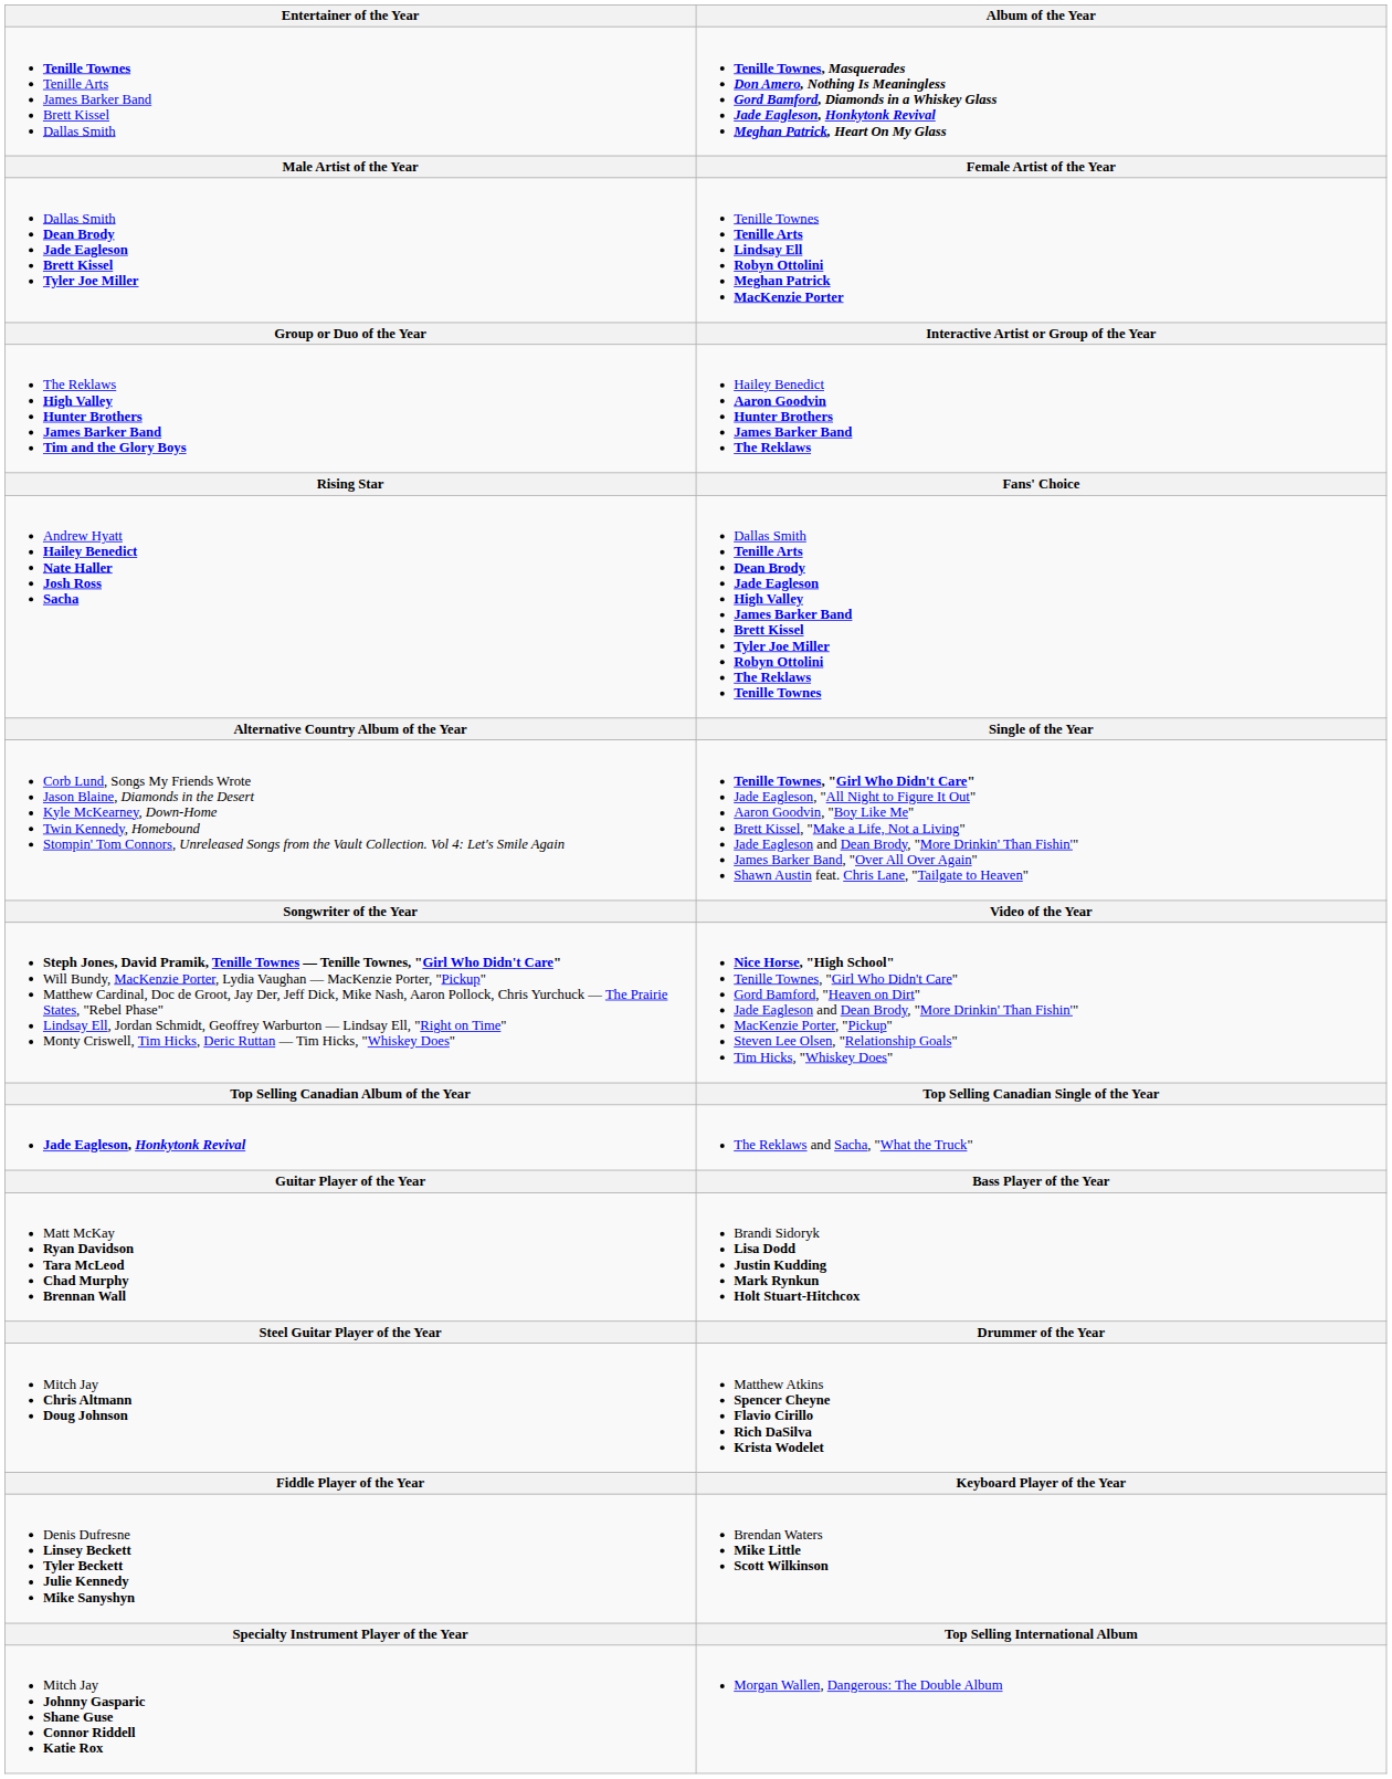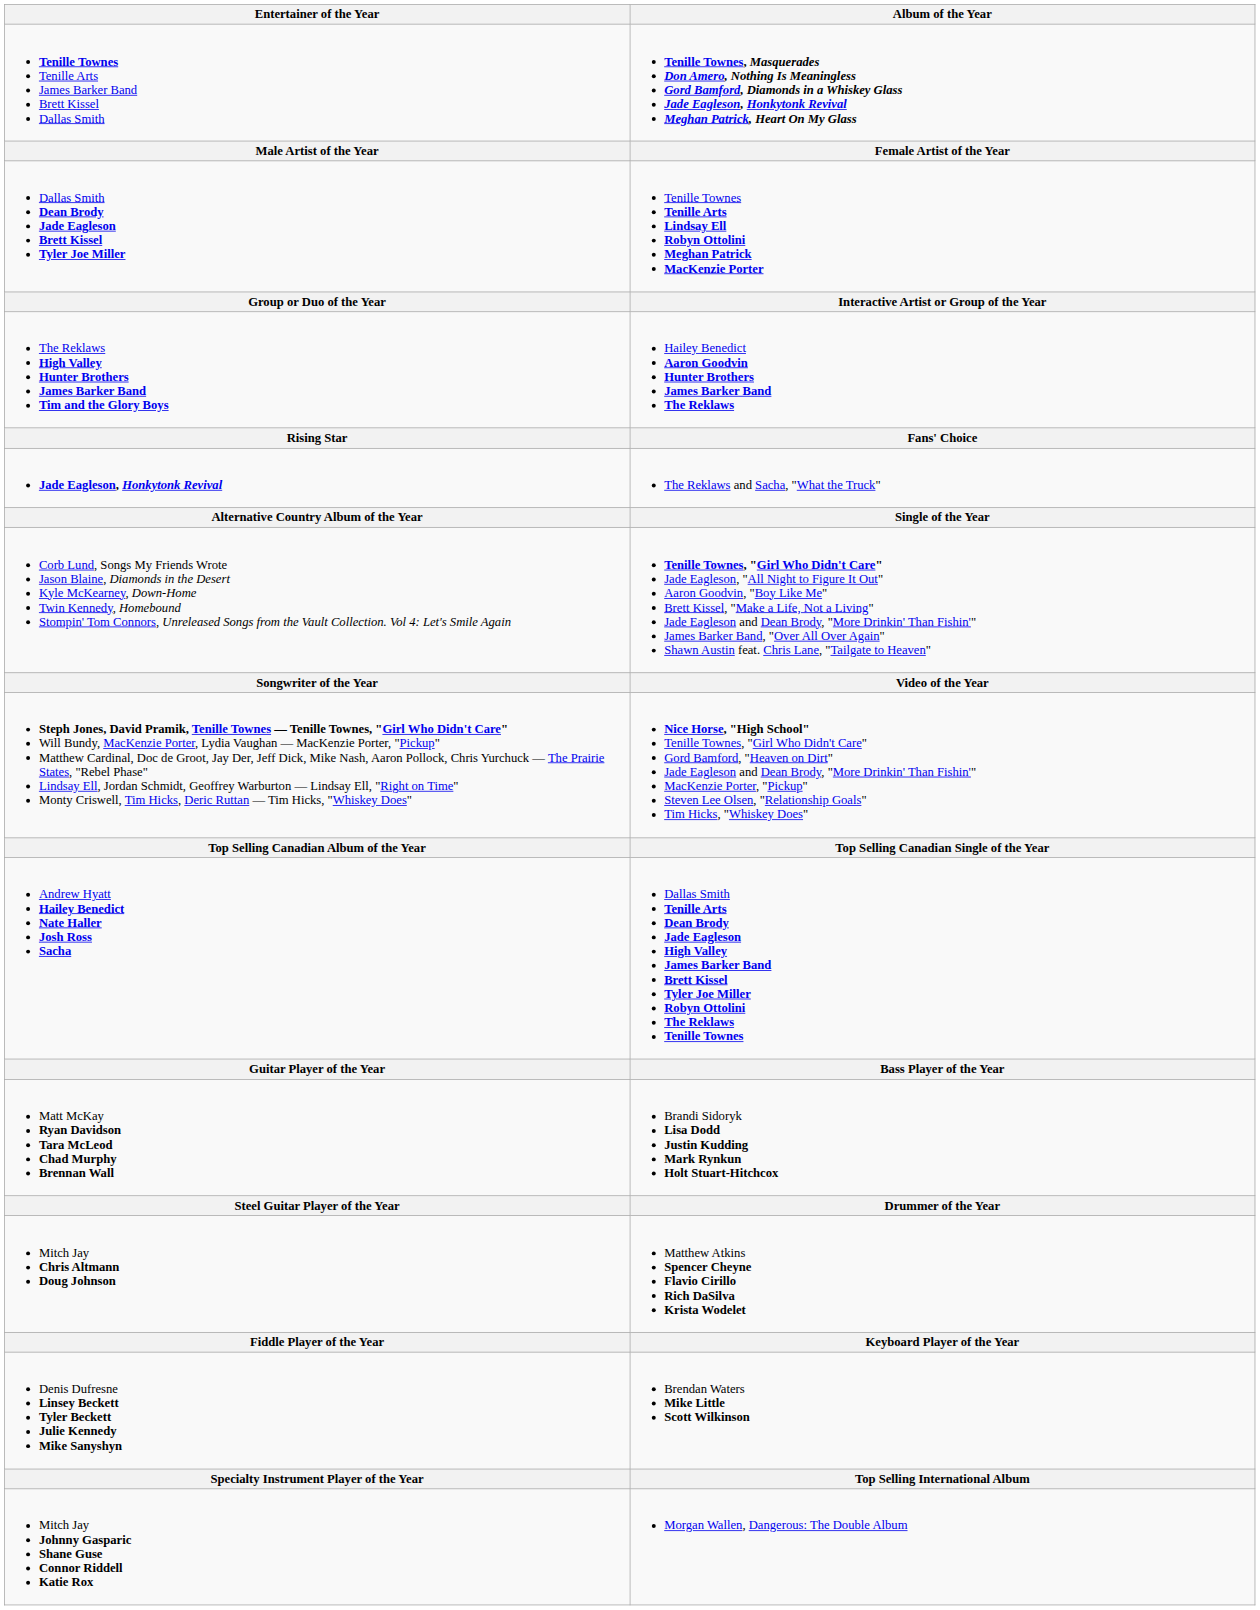rows swapped: Andrew Hyatt Hailey Benedict Nate Haller Josh Ross Sacha <-> Jade Eagleson, Honkytonk Revival
